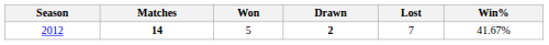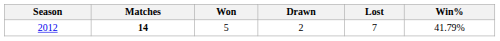2012 | Drawn: bold -> normal
2012 | Win%: 41.67% -> 41.79%
